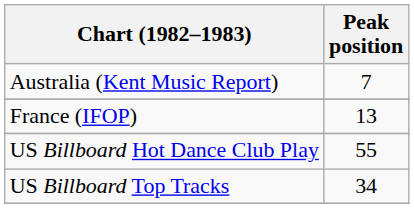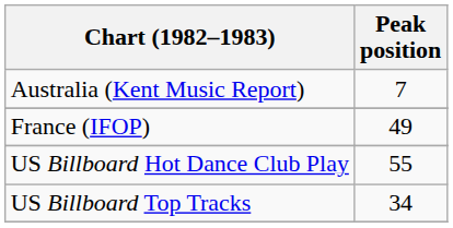France (IFOP) | Peak position: 13 -> 49
